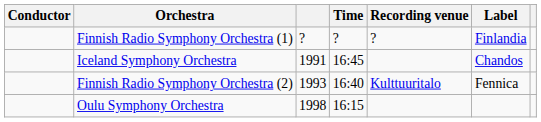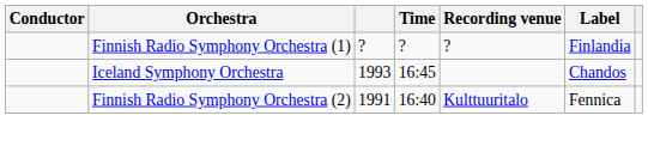Iceland Symphony Orchestra | column 3: 1991 -> 1993
Finnish Radio Symphony Orchestra (2) | column 3: 1993 -> 1991
- row: Oulu Symphony Orchestra | 1998 | 16:15
